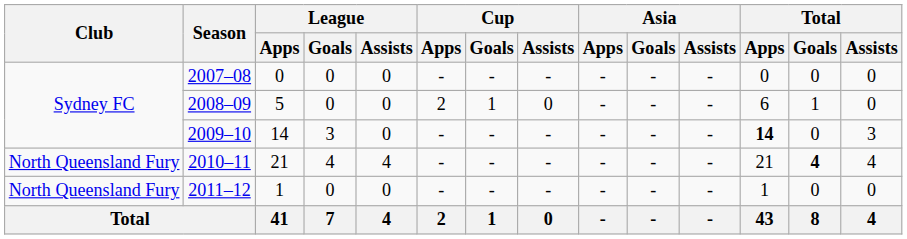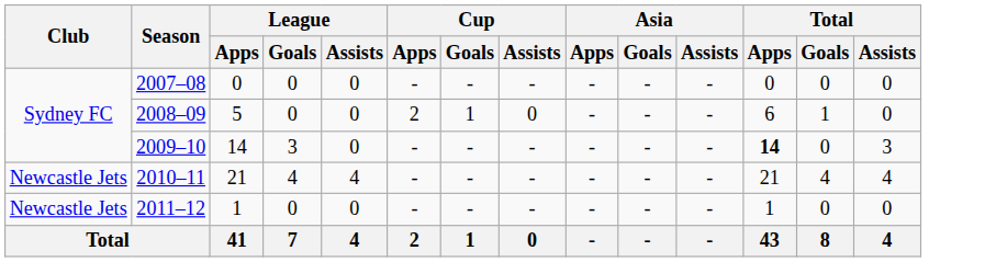2010–11 | Club: North Queensland Fury -> Newcastle Jets
2010–11 | Total / Goals: bold -> normal
2011–12 | Club: North Queensland Fury -> Newcastle Jets
